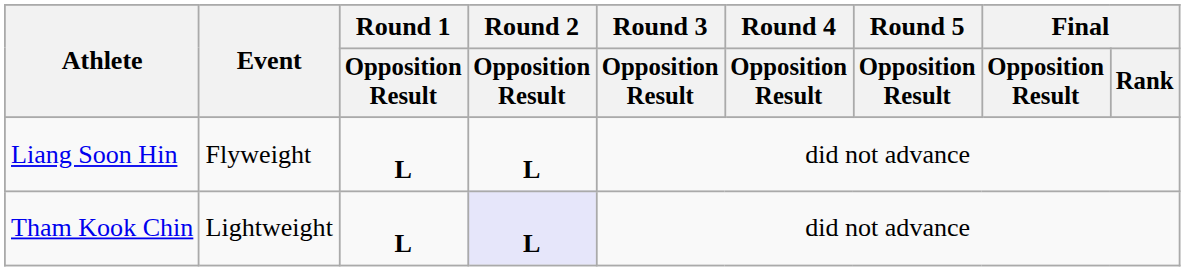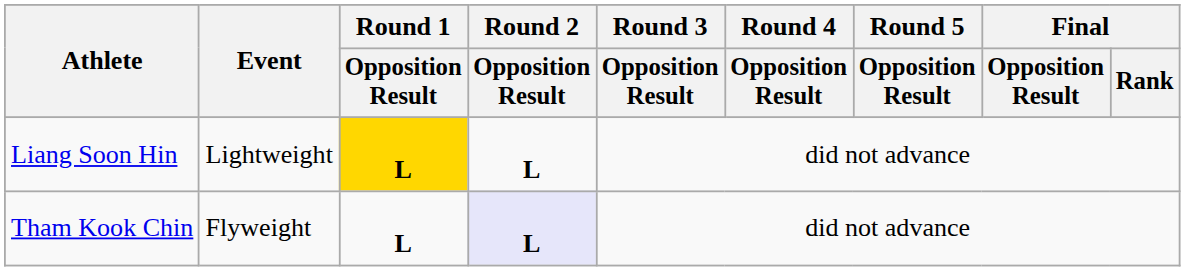Liang Soon Hin | Event: Flyweight -> Lightweight
Liang Soon Hin | Round 1 / Opposition Result: no background -> gold background
Tham Kook Chin | Event: Lightweight -> Flyweight
